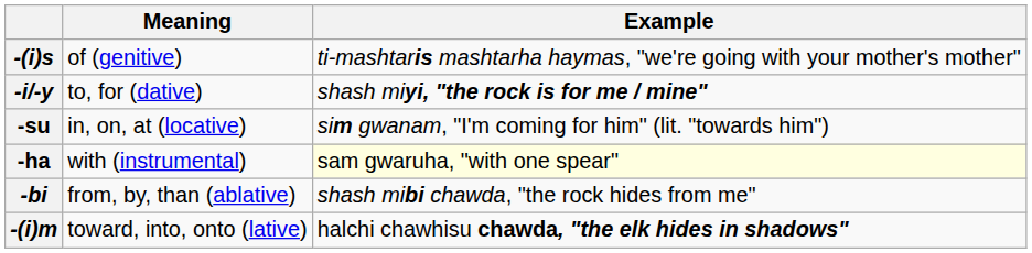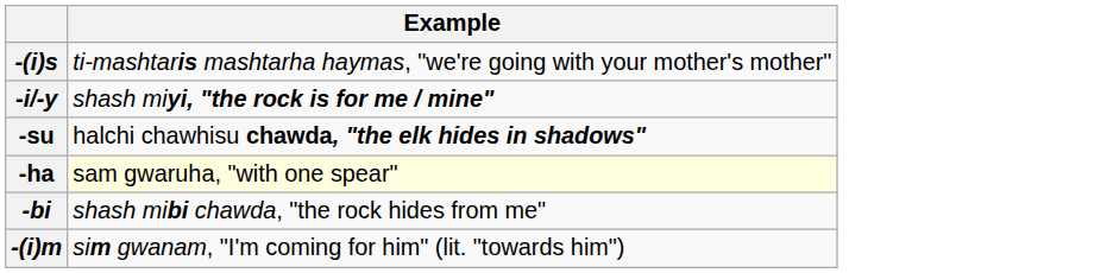- column: Meaning | of (genitive) | to, for (dative) | in, on, at (locative) | with (instrumental) | from, by, than (ablative) | toward, into, onto (lative)
-su | Example: sim gwanam, "I'm coming for him" (lit. "towards him") -> halchi chawhisu chawda, "the elk hides in shadows"
-(i)m | Example: halchi chawhisu chawda, "the elk hides in shadows" -> sim gwanam, "I'm coming for him" (lit. "towards him")
